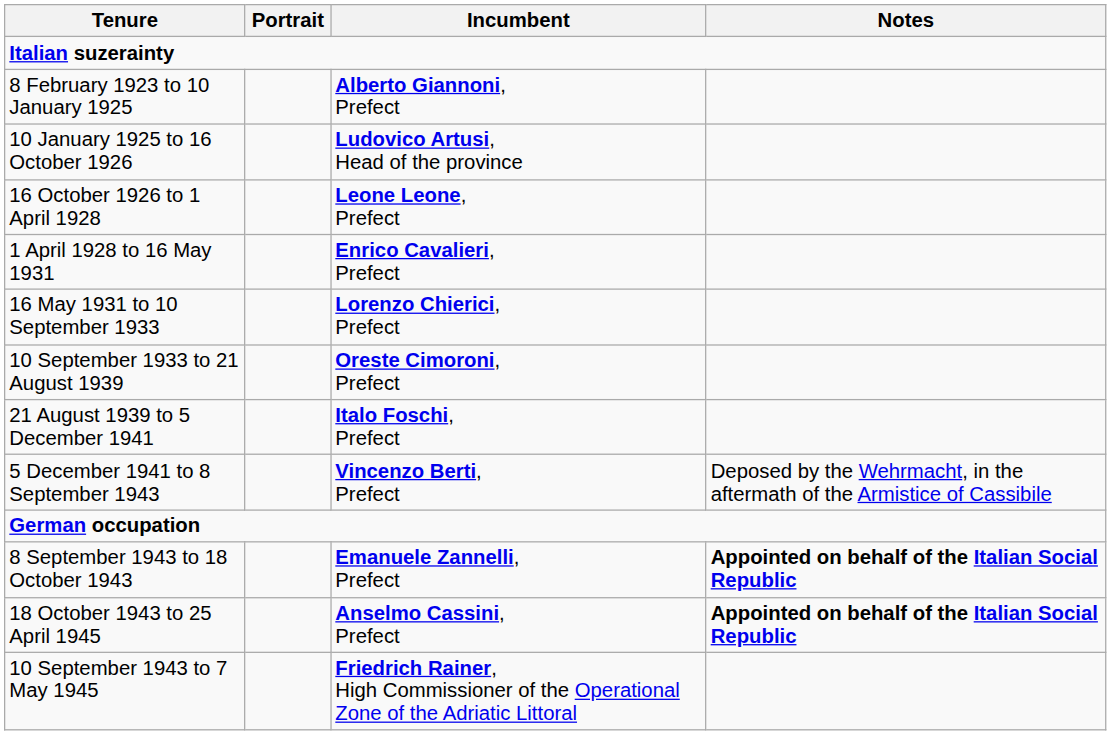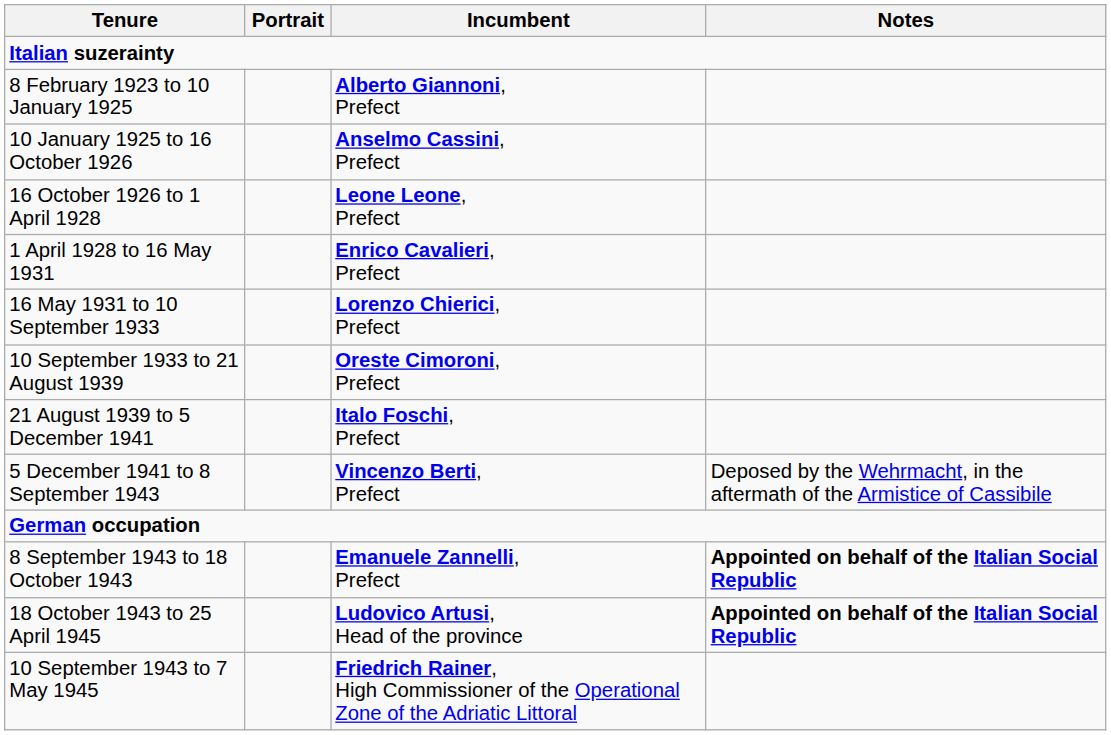10 January 1925 to 16 October 1926 | Incumbent: Ludovico Artusi, Head of the province -> Anselmo Cassini, Prefect
18 October 1943 to 25 April 1945 | Incumbent: Anselmo Cassini, Prefect -> Ludovico Artusi, Head of the province
